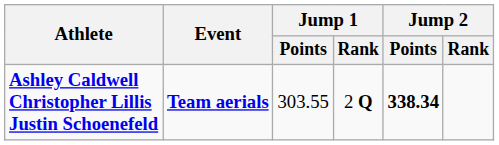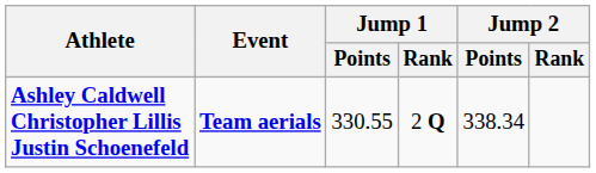Ashley Caldwell Christopher Lillis Justin Schoenefeld | Jump 1 / Points: 303.55 -> 330.55
Ashley Caldwell Christopher Lillis Justin Schoenefeld | Jump 2 / Points: bold -> normal
